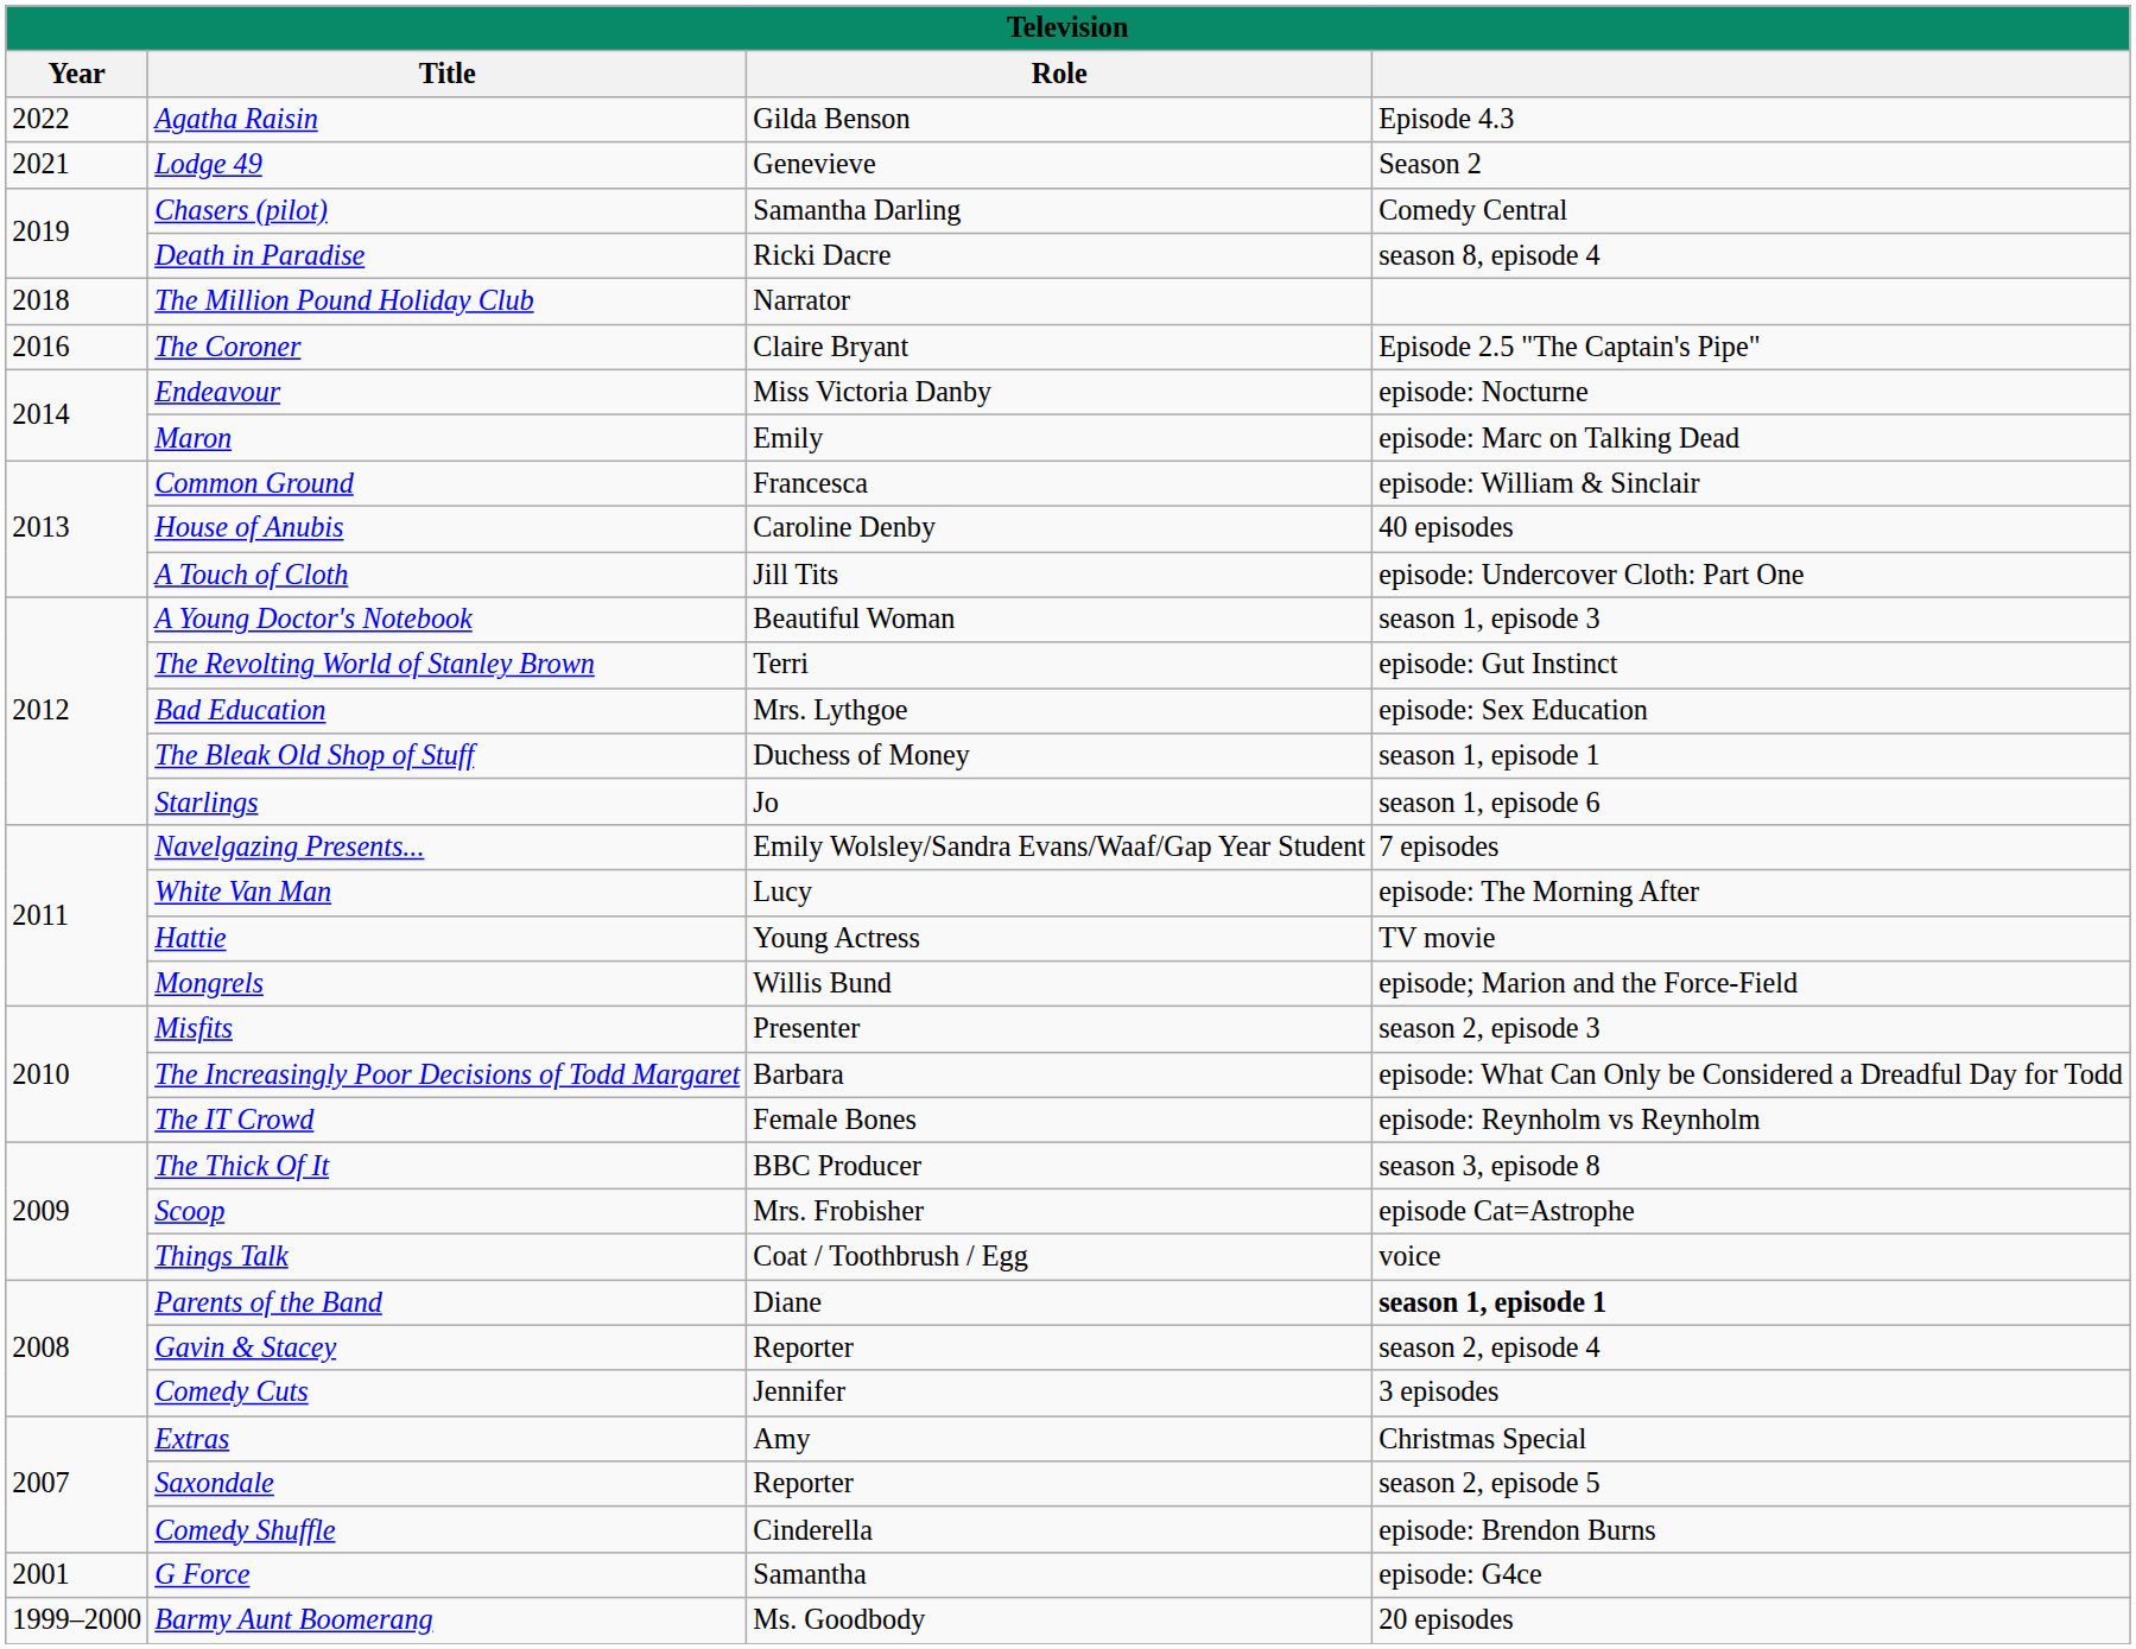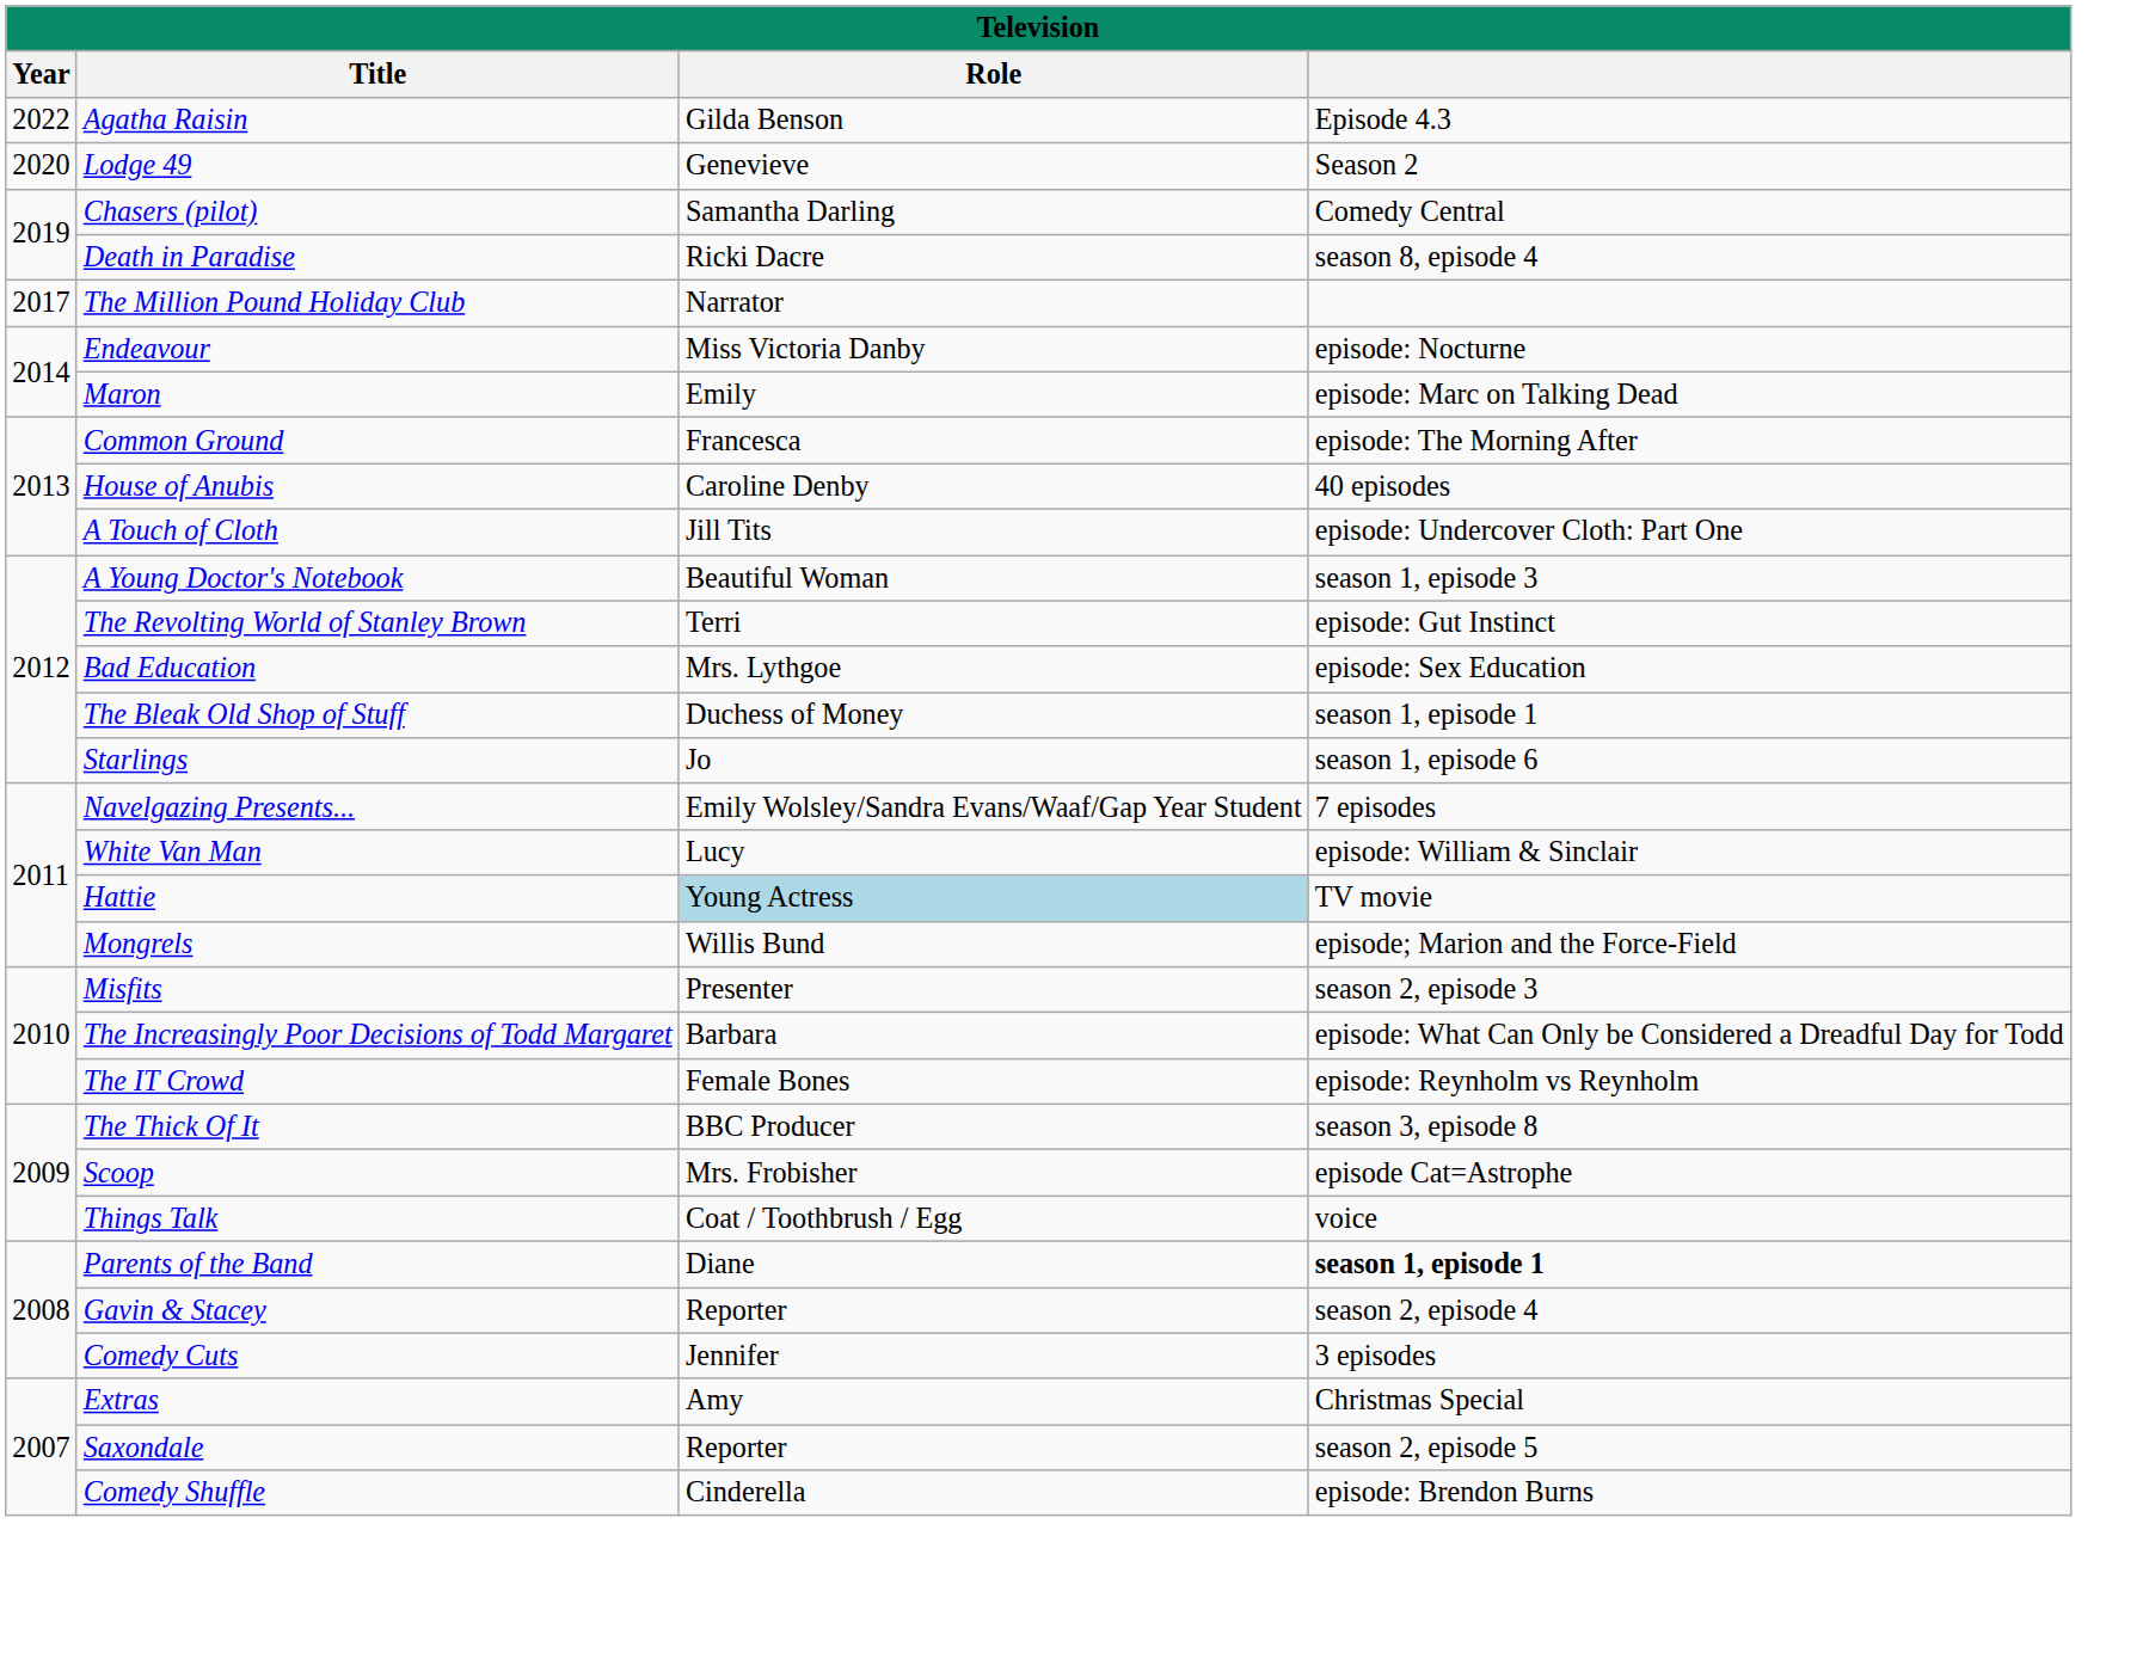Lodge 49 | Year: 2021 -> 2020
The Million Pound Holiday Club | Year: 2018 -> 2017
- row: 2016 | The Coroner | Claire Bryant | Episode 2.5 "The Captain's Pipe"
Common Ground | column 4: episode: William & Sinclair -> episode: The Morning After
White Van Man | column 4: episode: The Morning After -> episode: William & Sinclair
Hattie | Role: no background -> lightblue background
- row: 2001 | G Force | Samantha | episode: G4ce
- row: 1999–2000 | Barmy Aunt Boomerang | Ms. Goodbody | 20 episodes
